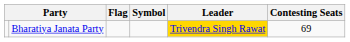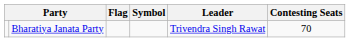Bharatiya Janata Party | Leader: gold background -> no background
Bharatiya Janata Party | Contesting Seats: 69 -> 70
